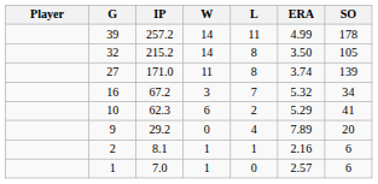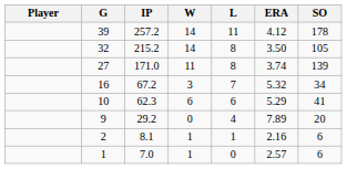39 | ERA: 4.99 -> 4.12
10 | L: 2 -> 6
